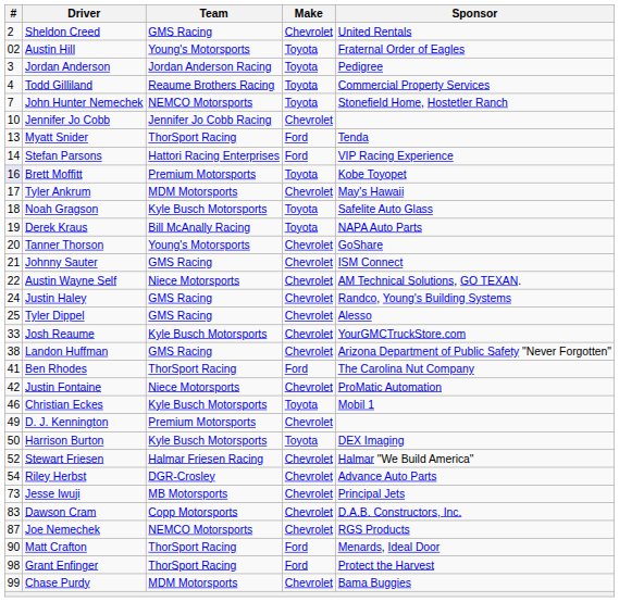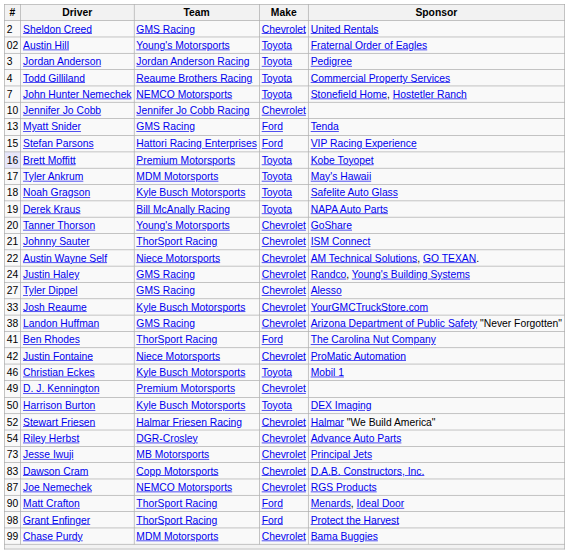Myatt Snider | Team: ThorSport Racing -> GMS Racing
Stefan Parsons | #: 14 -> 15
Tyler Ankrum | Make: Chevrolet -> Toyota
Johnny Sauter | Team: GMS Racing -> ThorSport Racing
Tyler Dippel | #: 25 -> 27
